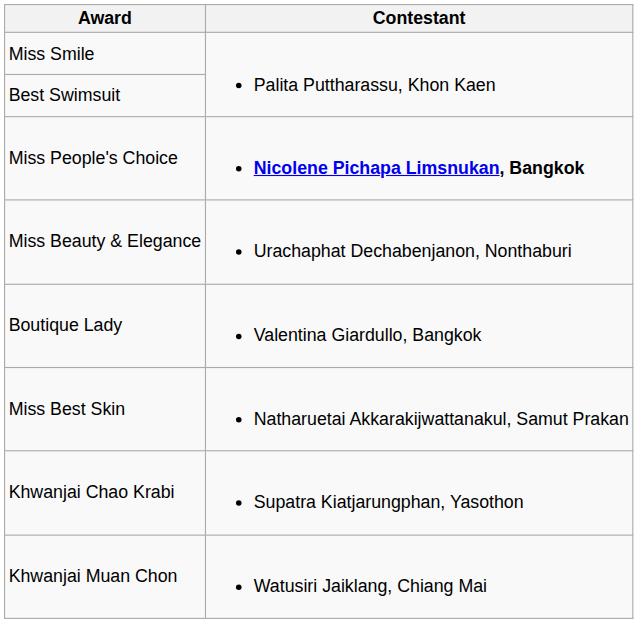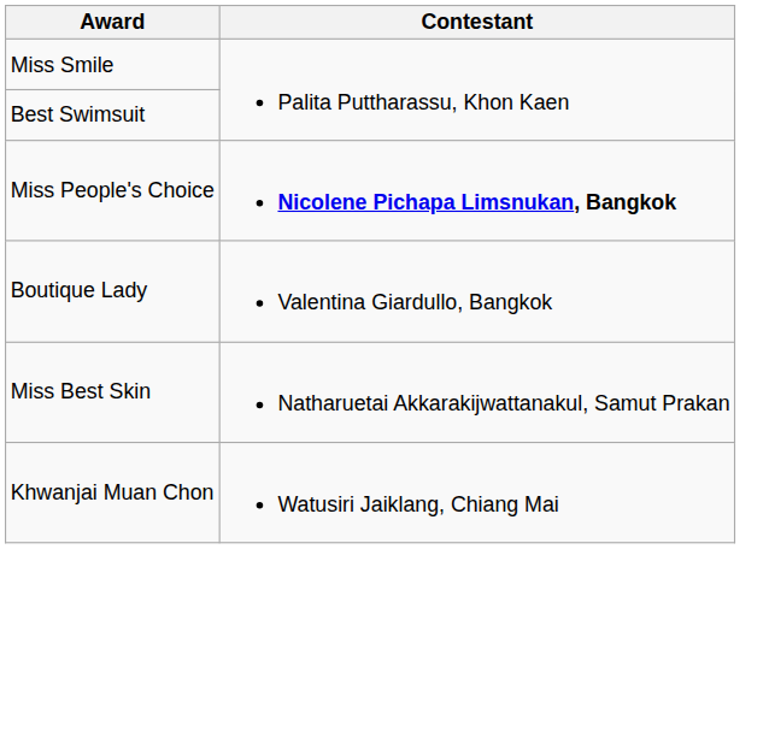- row: Miss Beauty & Elegance | Urachaphat Dechabenjanon, Nonthaburi
- row: Khwanjai Chao Krabi | Supatra Kiatjarungphan, Yasothon
